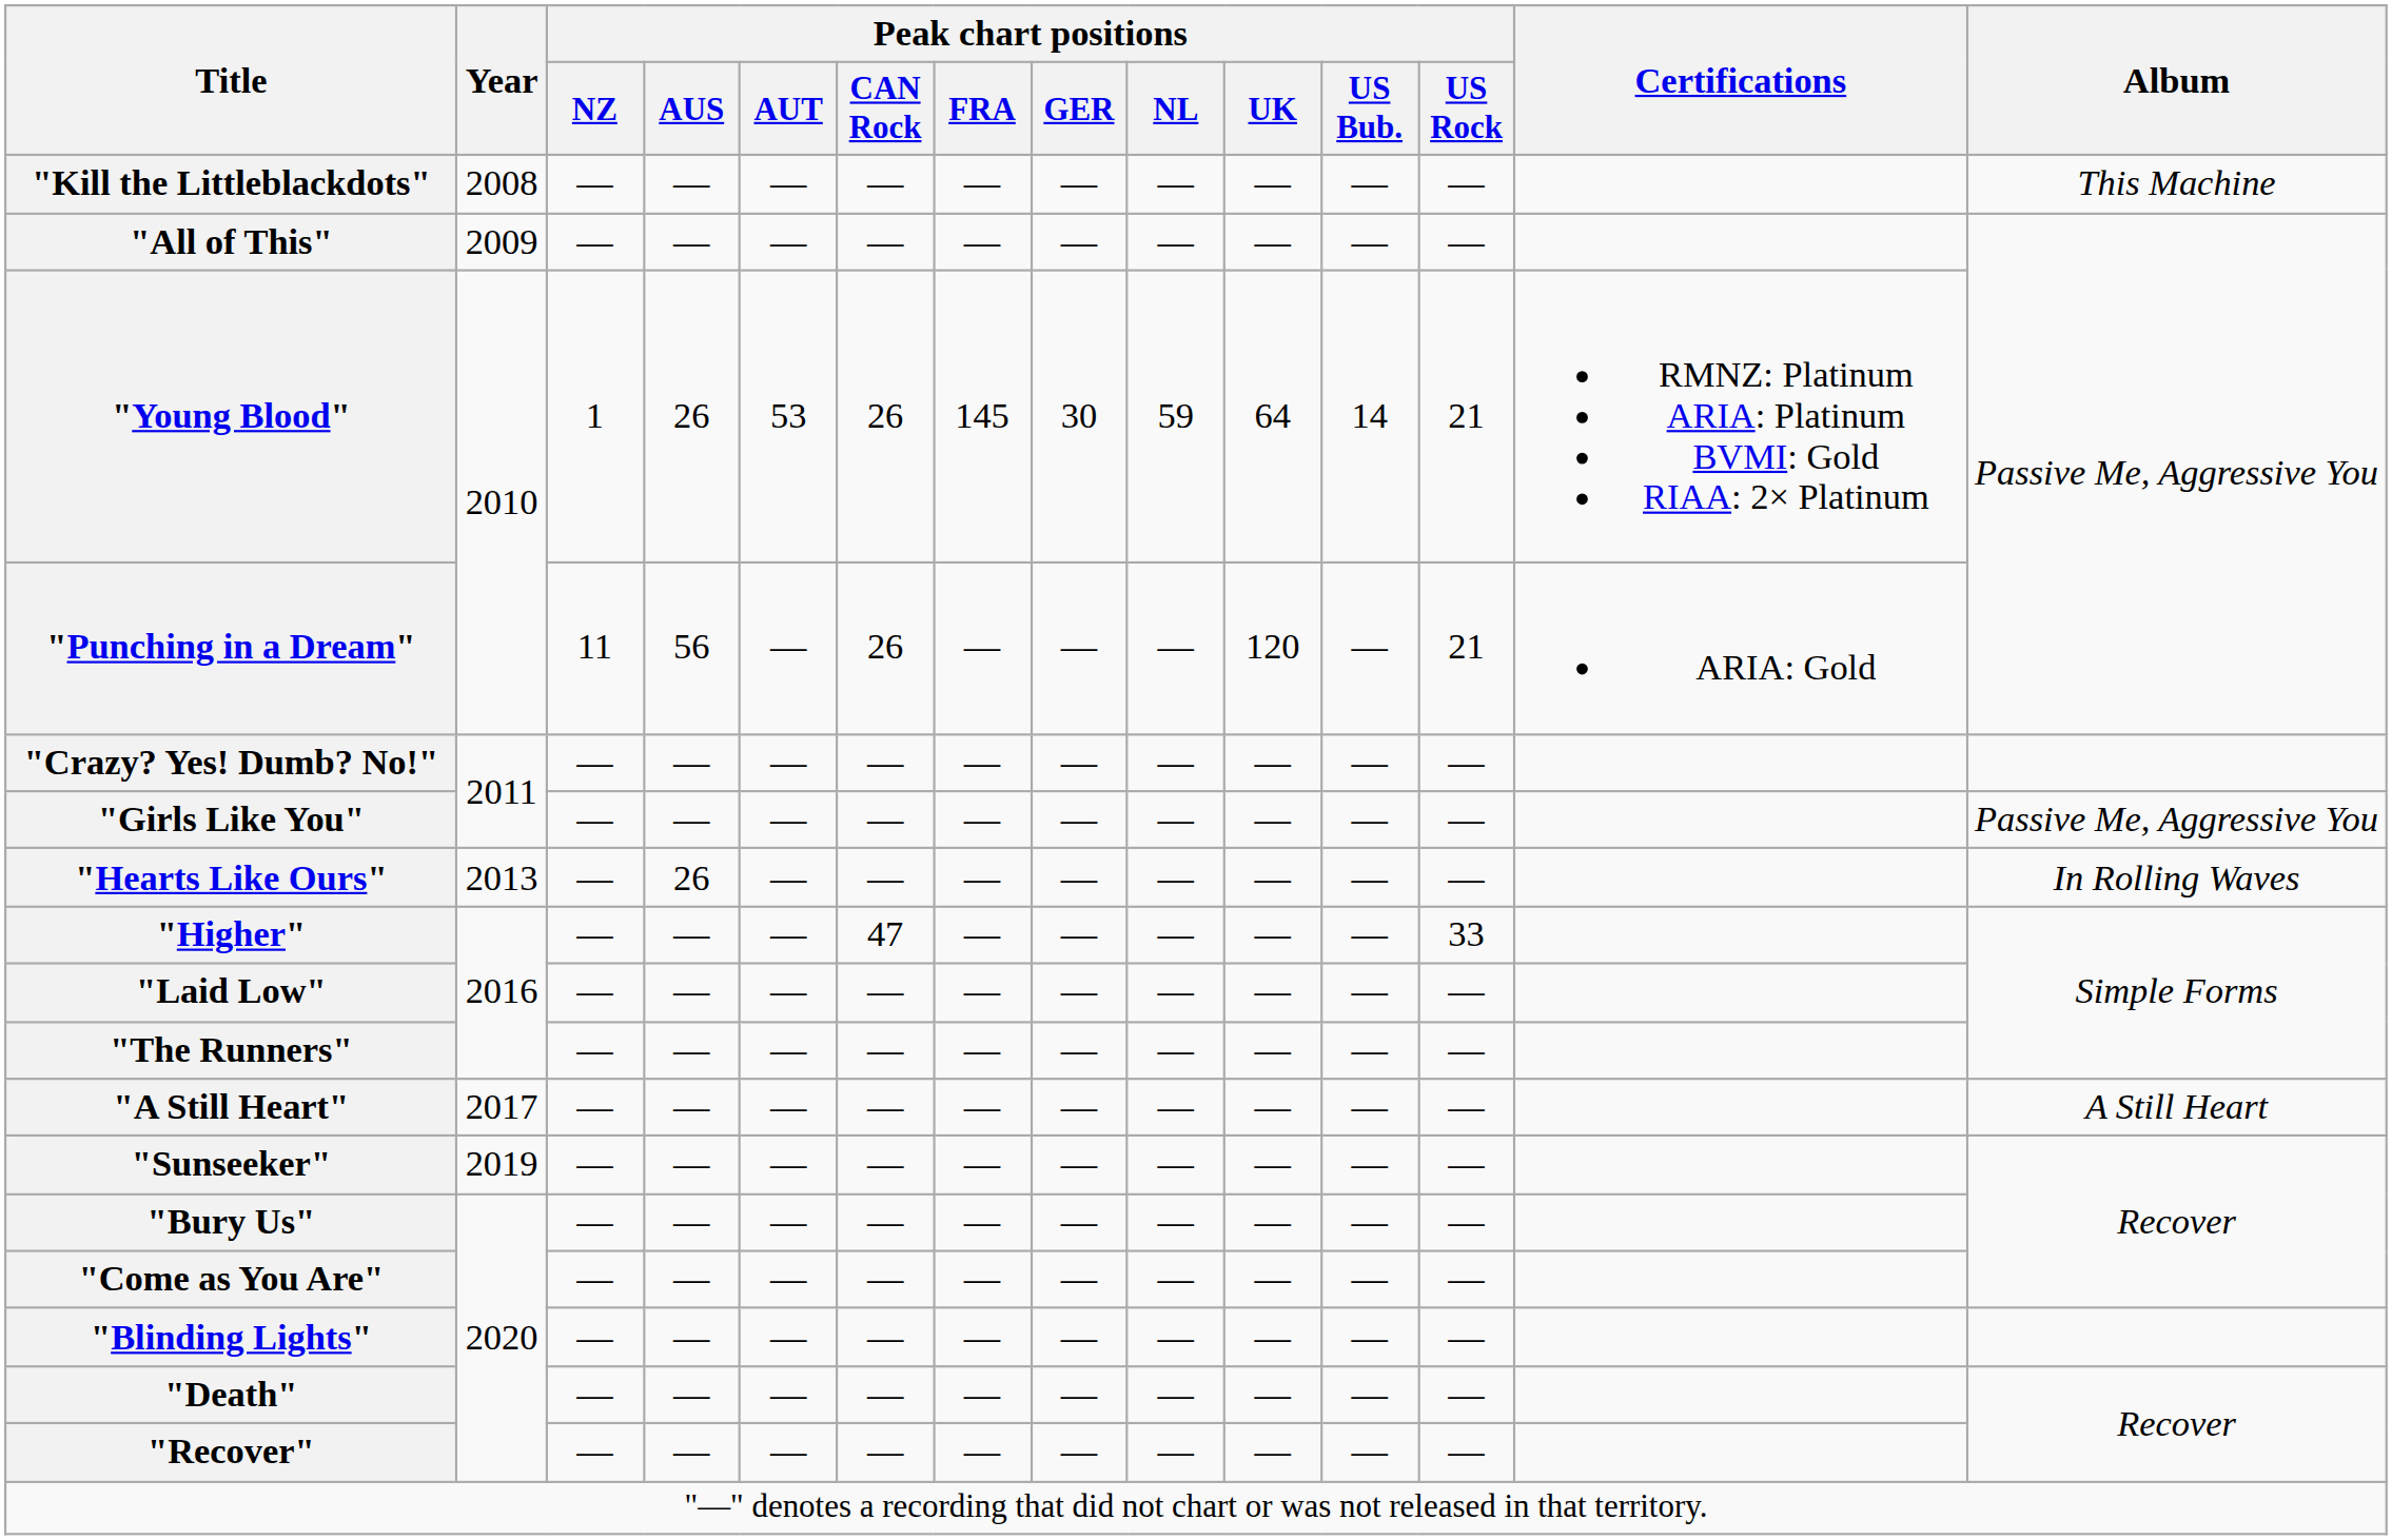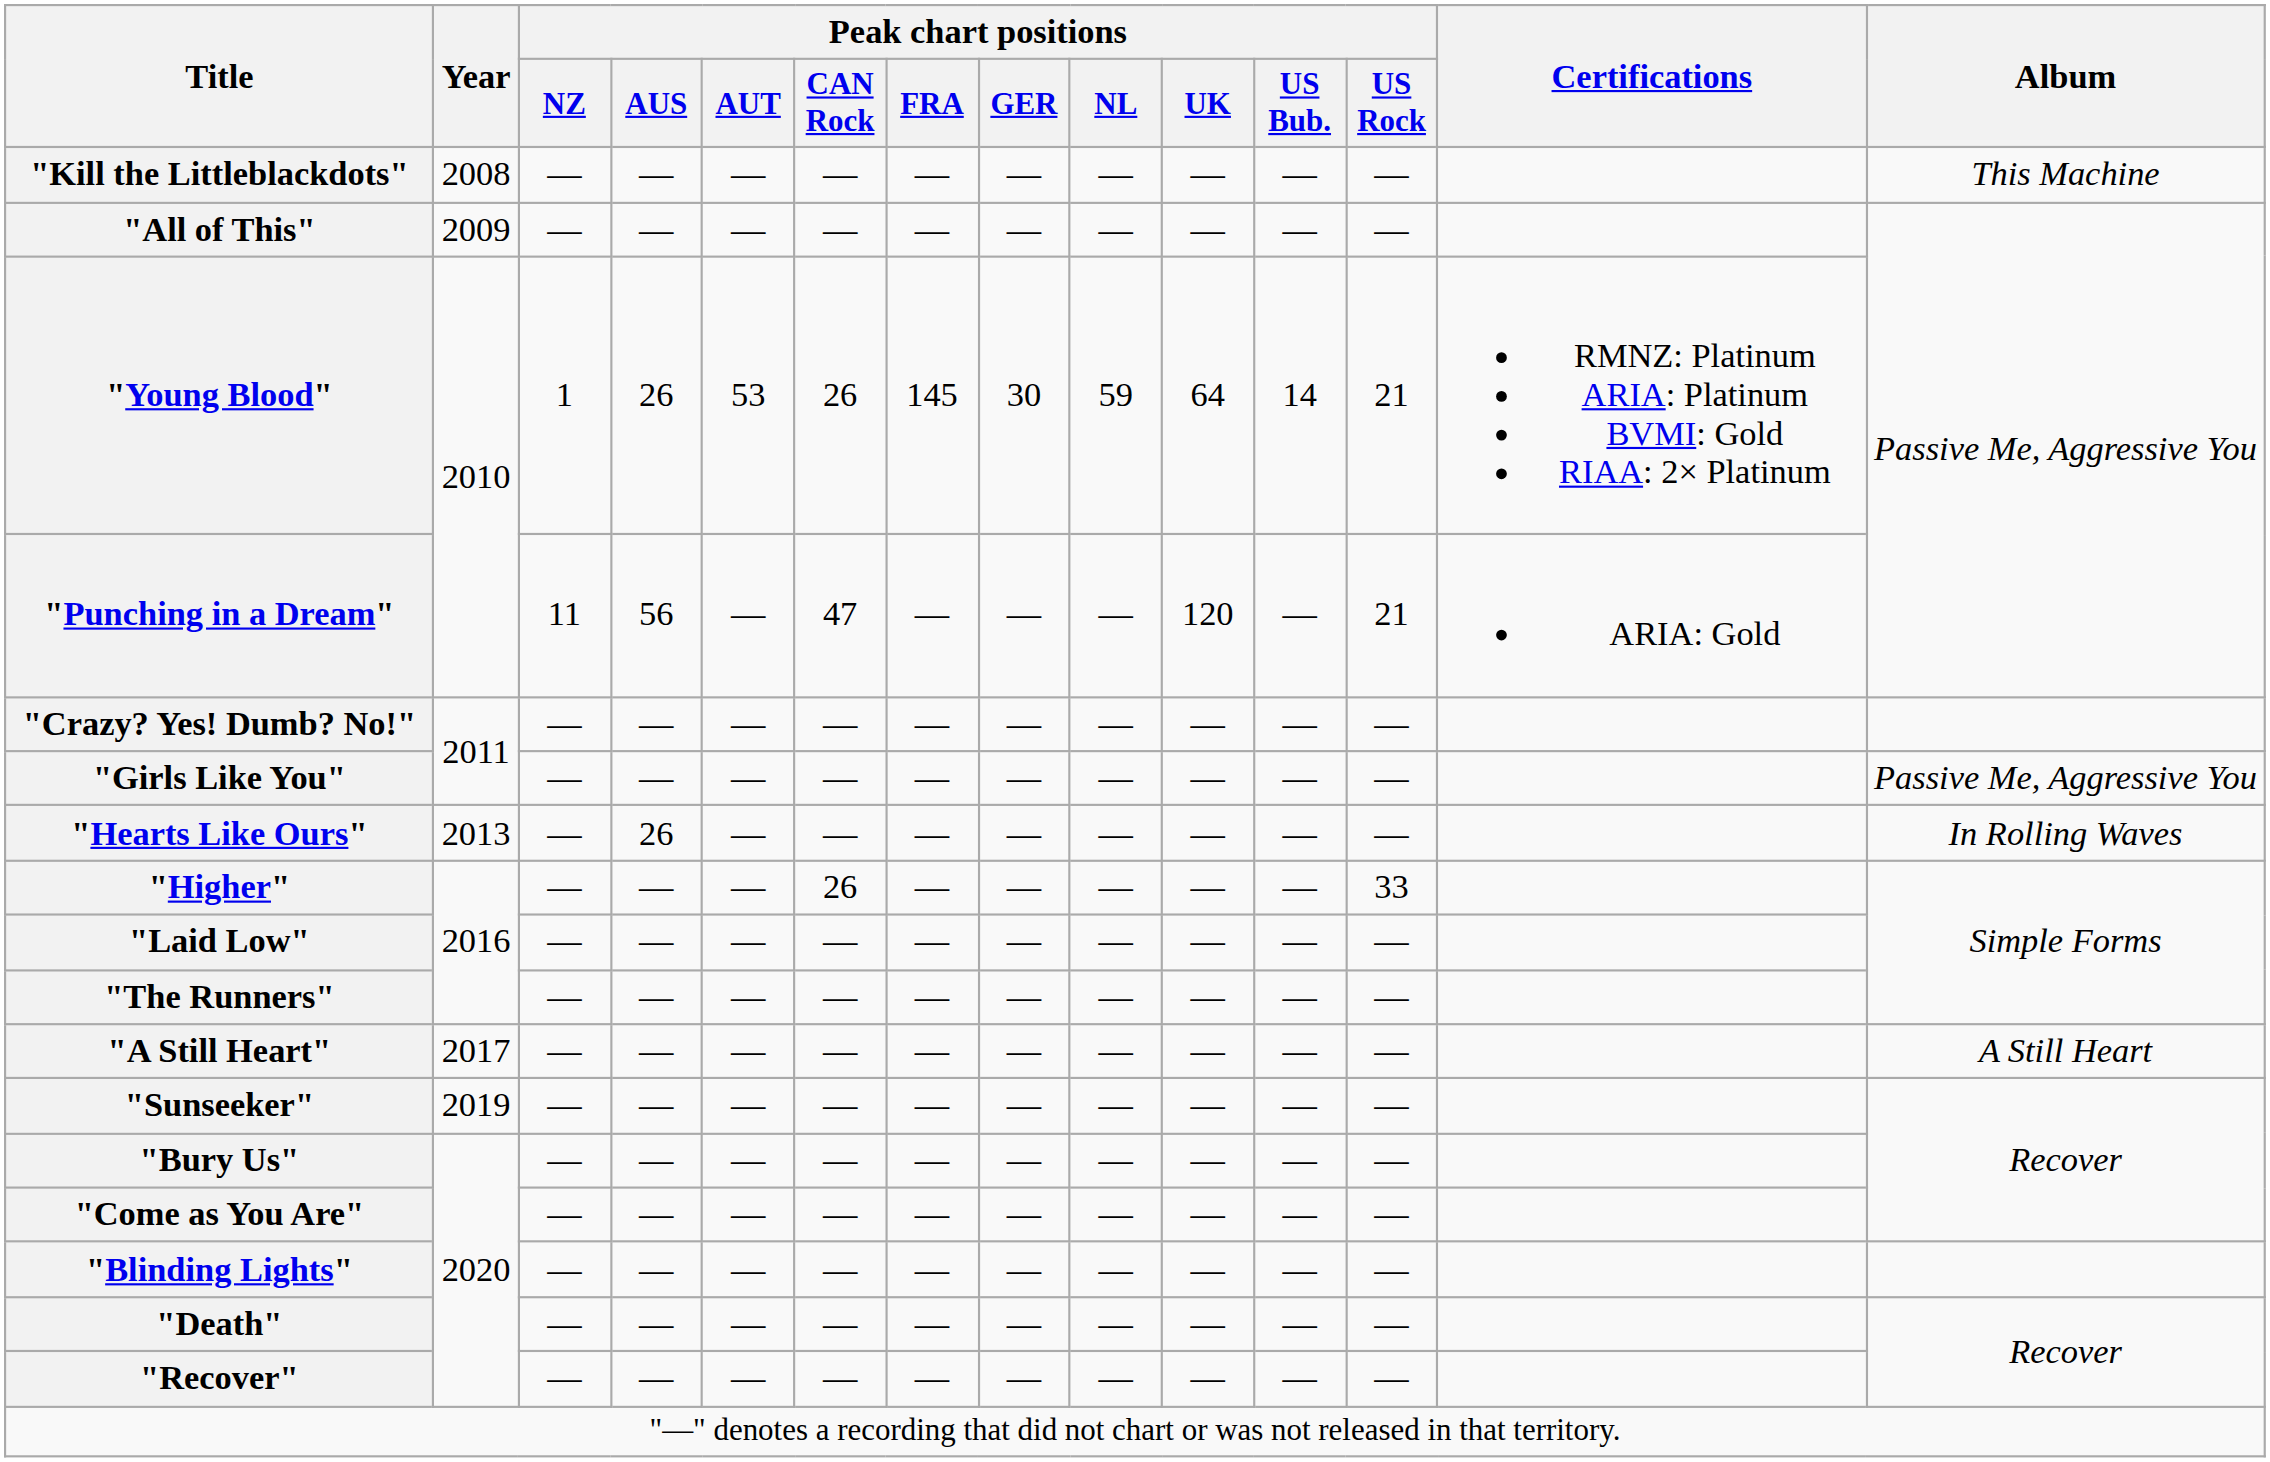"Punching in a Dream" | Peak chart positions / CAN Rock: 26 -> 47
"Higher" | Peak chart positions / CAN Rock: 47 -> 26
